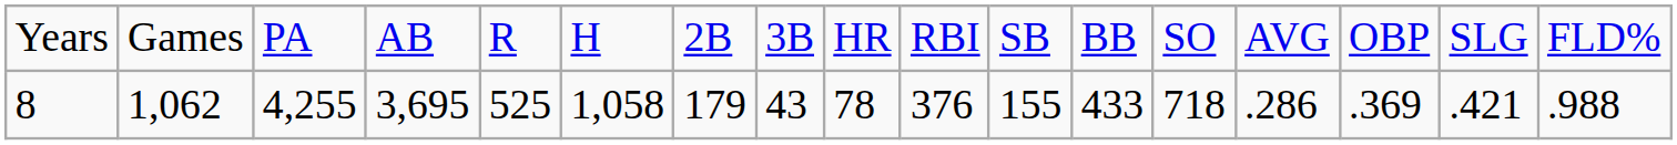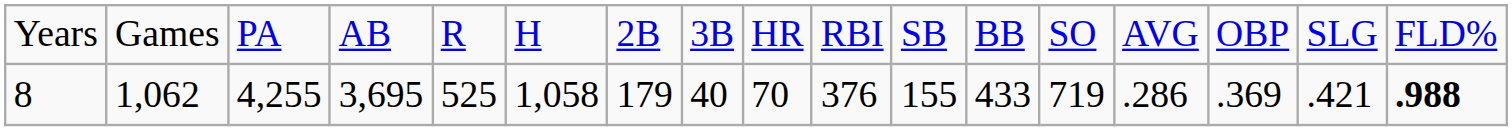8 | column 8: 43 -> 40
8 | column 9: 78 -> 70
8 | column 13: 718 -> 719
8 | column 17: normal -> bold
